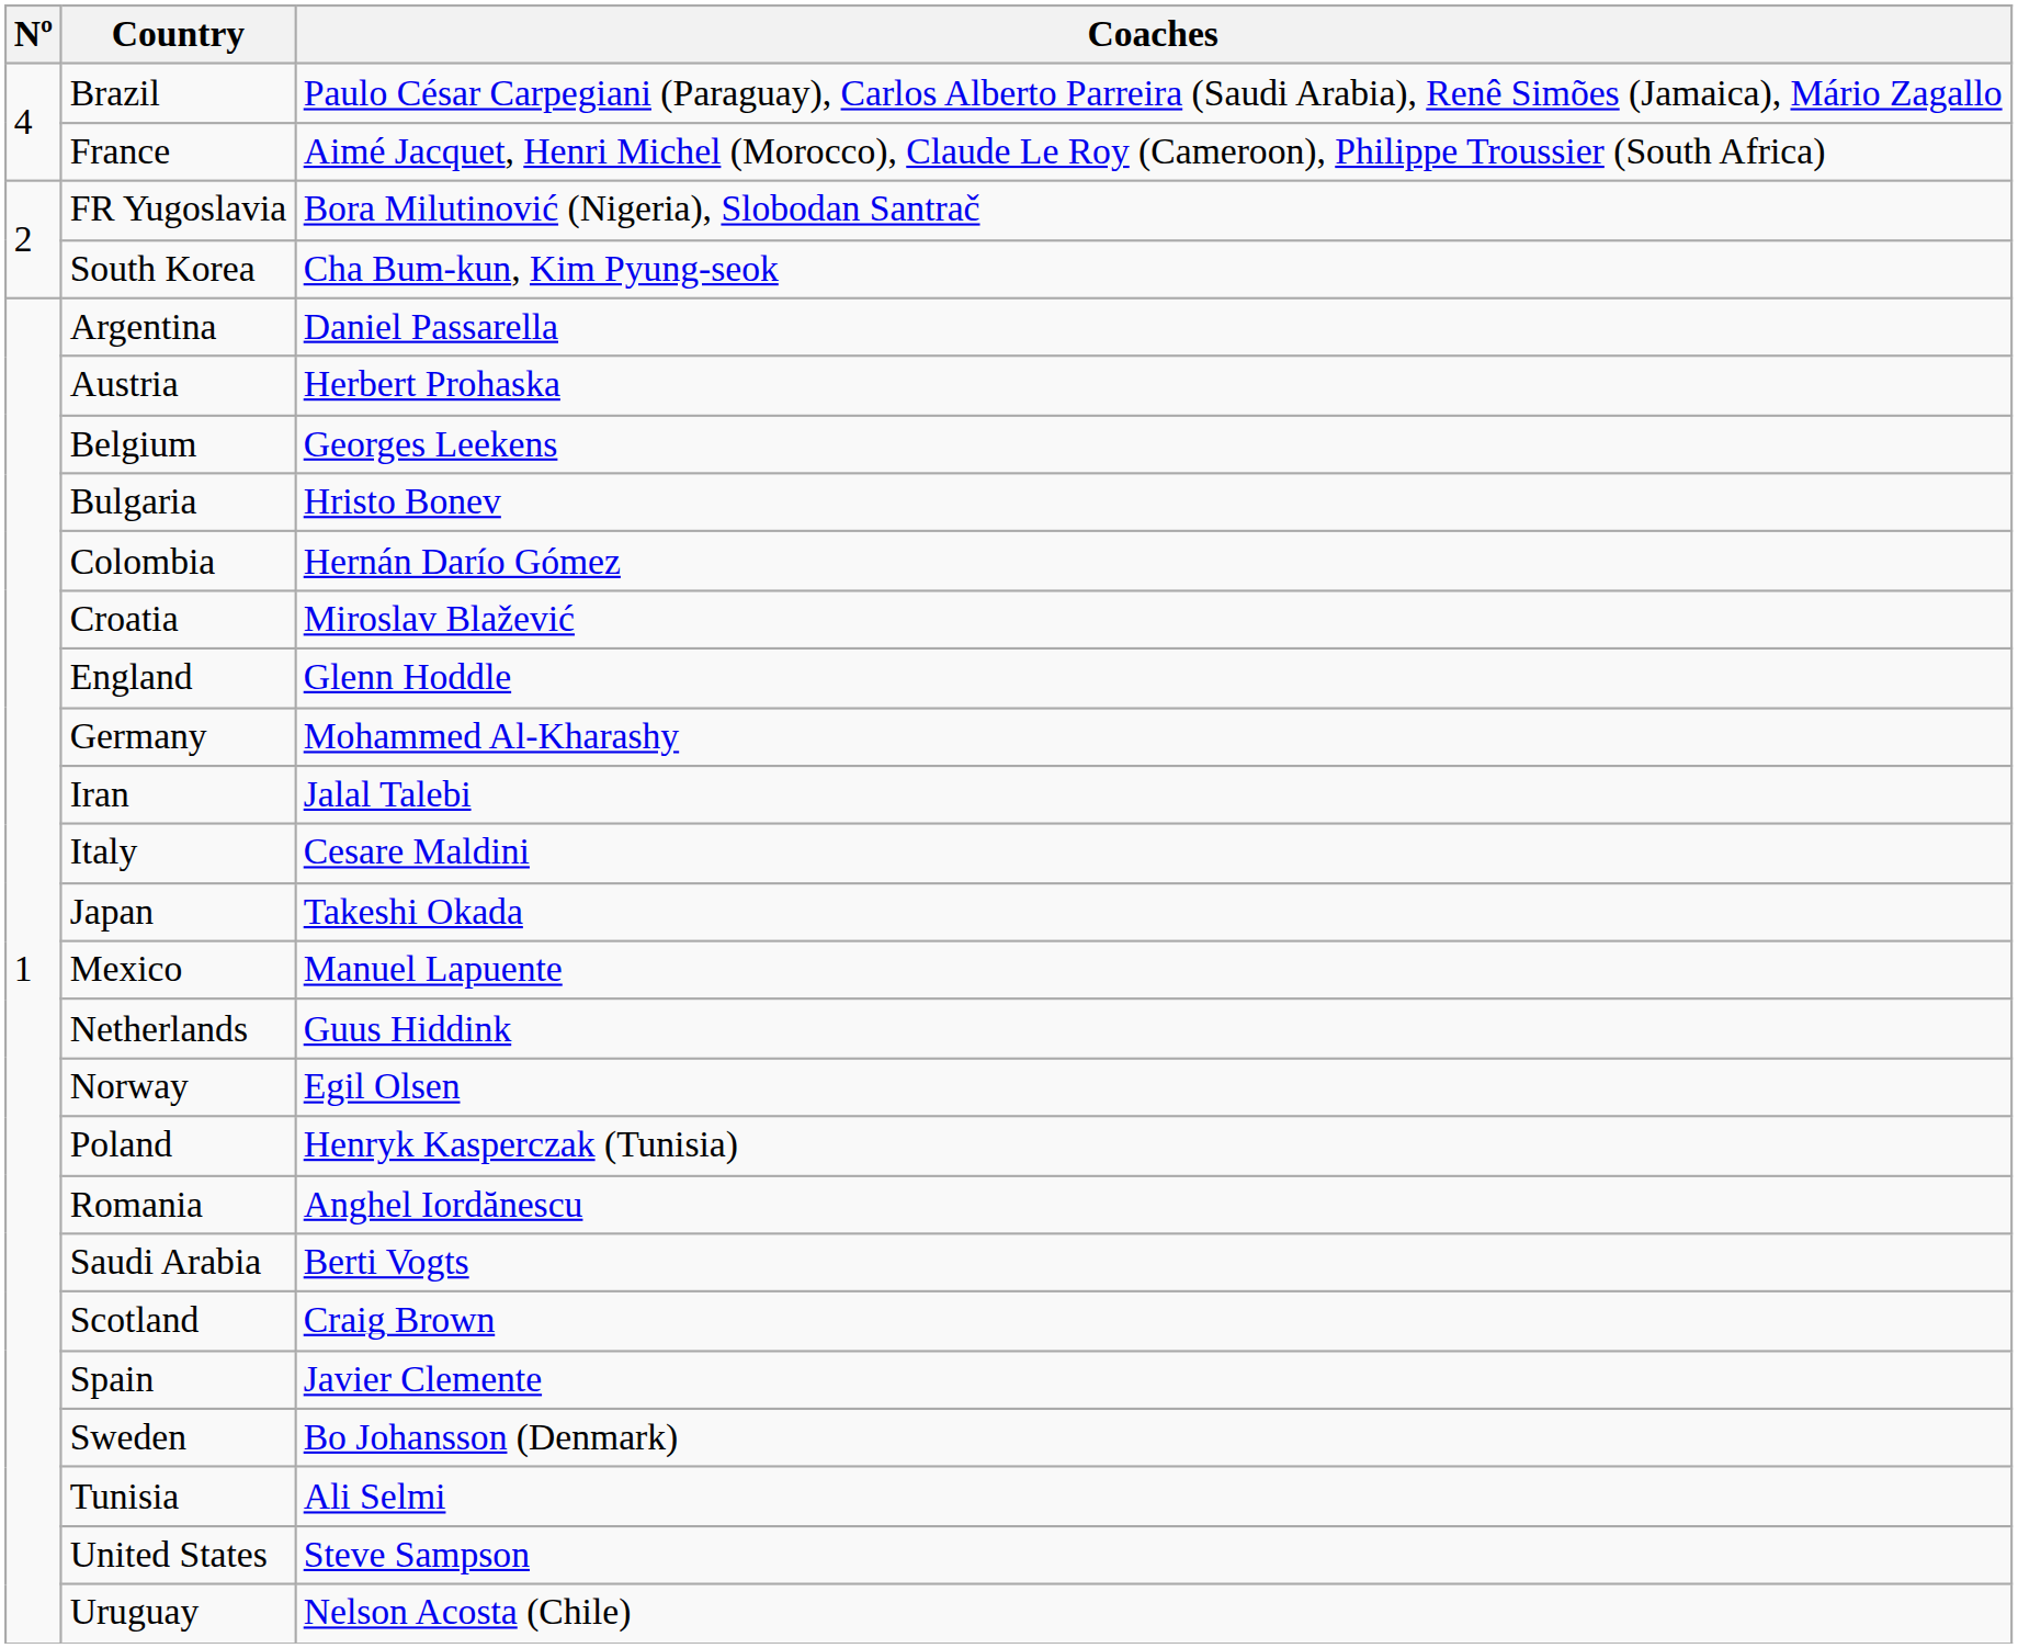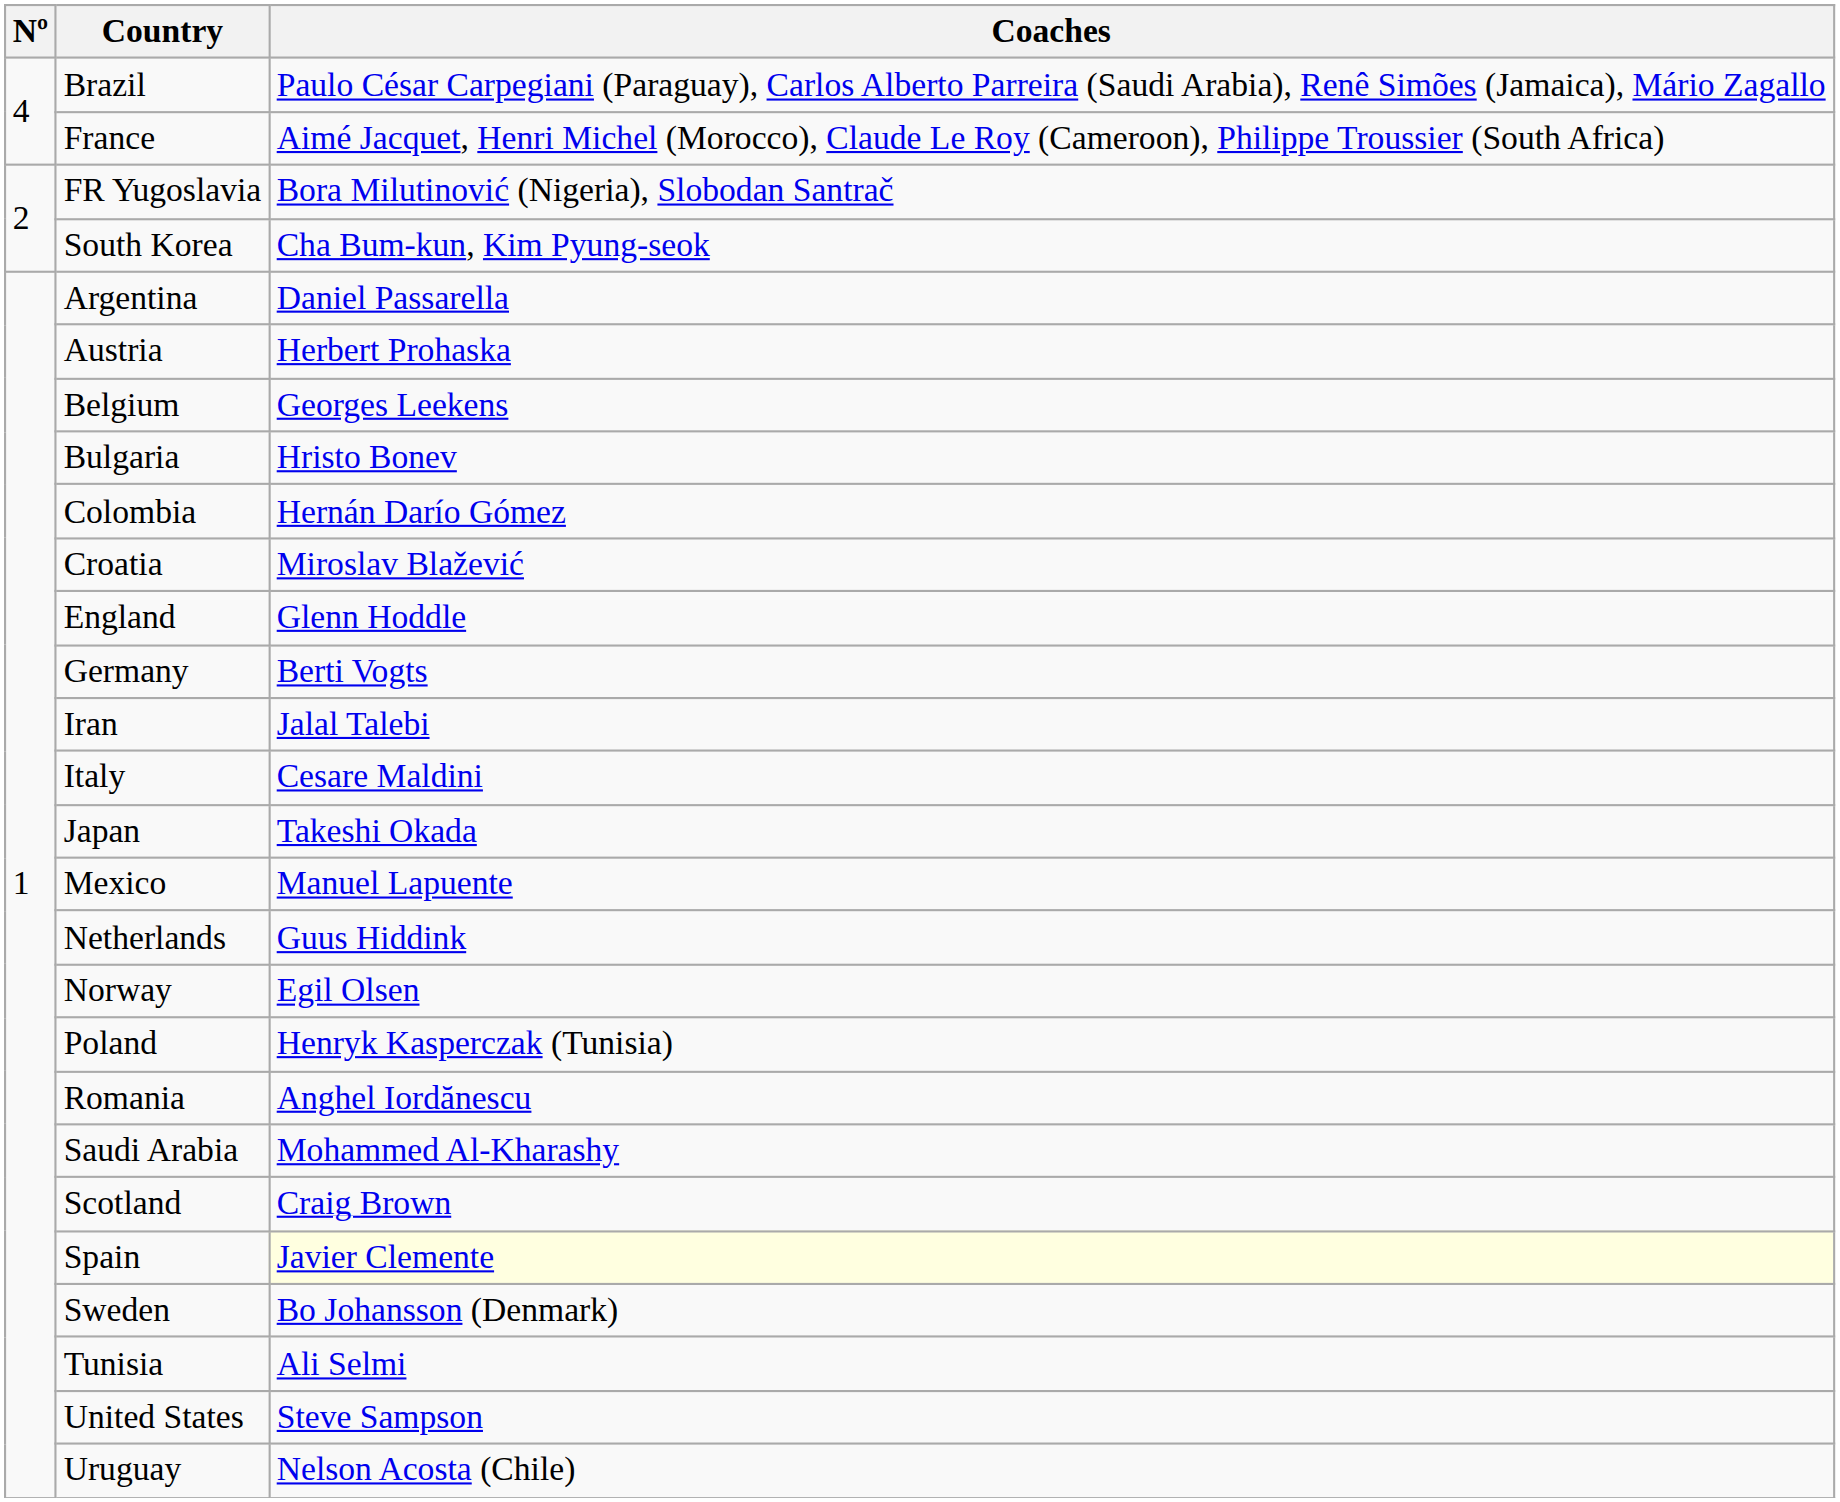Germany | Coaches: Mohammed Al-Kharashy -> Berti Vogts
Saudi Arabia | Coaches: Berti Vogts -> Mohammed Al-Kharashy
Spain | Coaches: no background -> lightyellow background
